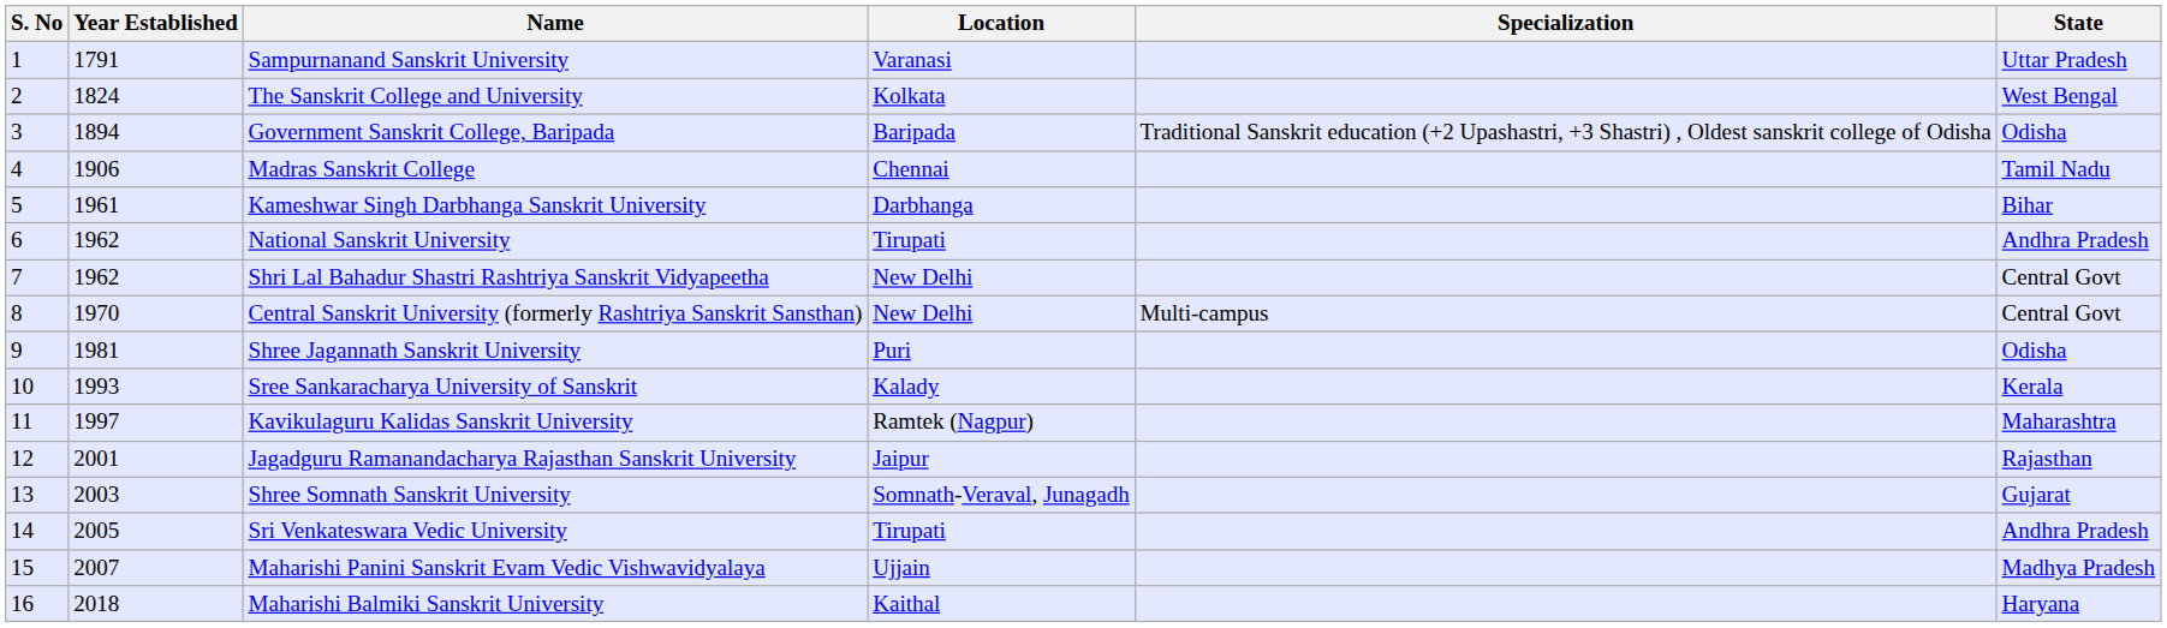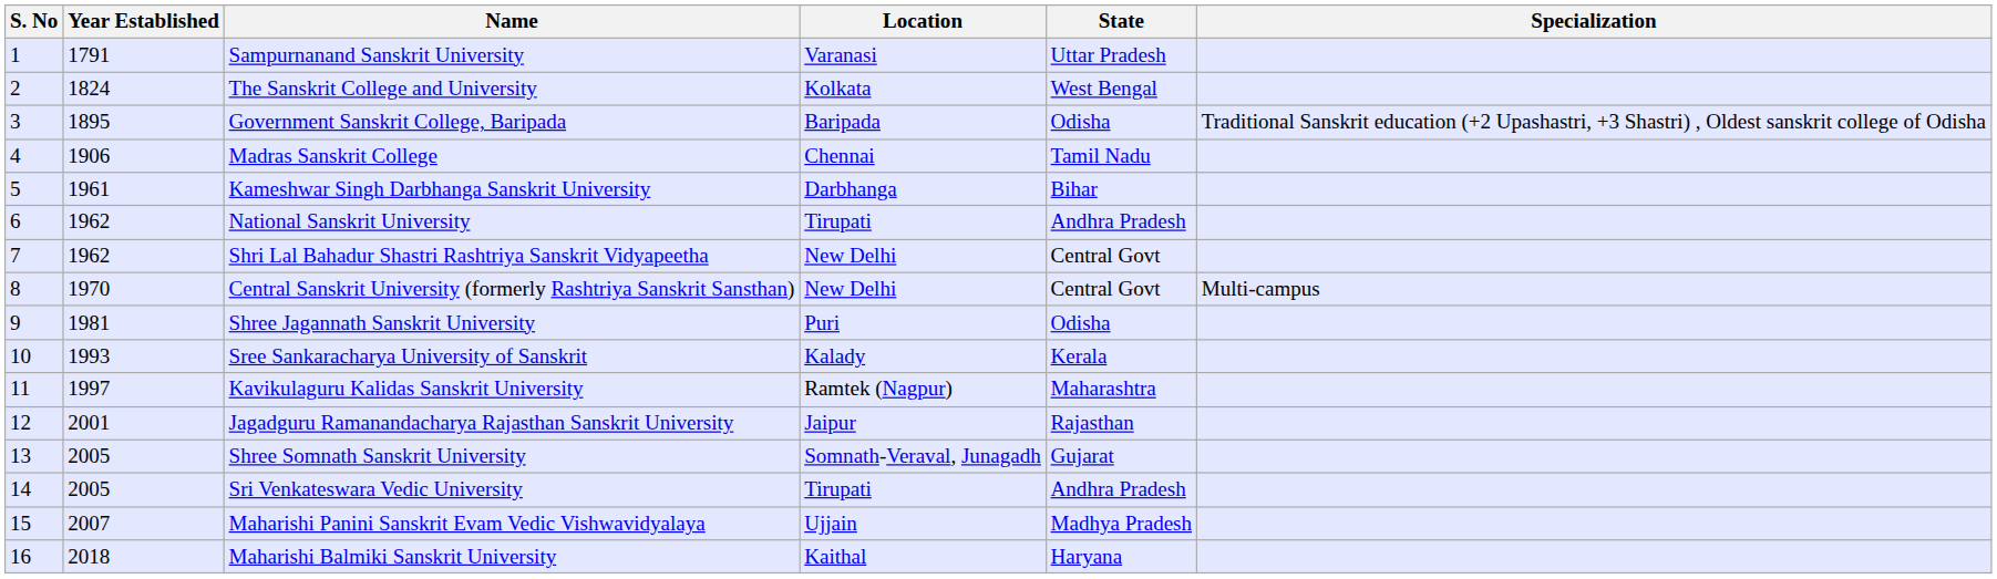columns swapped: State <-> Specialization
Government Sanskrit College, Baripada | Year Established: 1894 -> 1895
Shree Somnath Sanskrit University | Year Established: 2003 -> 2005
